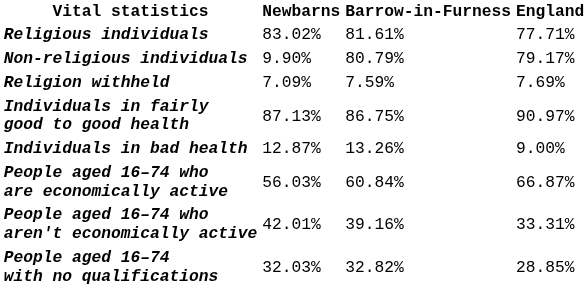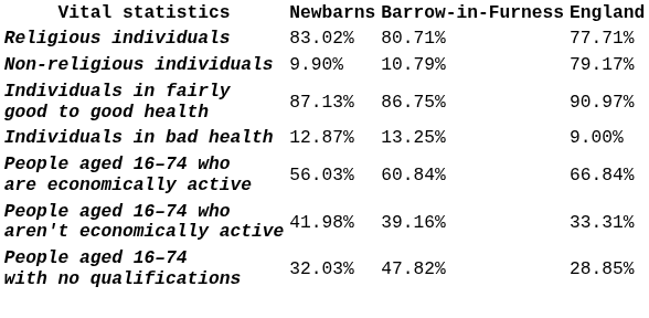Religious individuals | Barrow-in-Furness: 81.61% -> 80.71%
Non-religious individuals | Barrow-in-Furness: 80.79% -> 10.79%
- row: Religion withheld | 7.09% | 7.59% | 7.69%
Individuals in bad health | Barrow-in-Furness: 13.26% -> 13.25%
People aged 16–74 who are economically active | England: 66.87% -> 66.84%
People aged 16–74 who aren't economically active | Newbarns: 42.01% -> 41.98%
People aged 16–74 with no qualifications | Barrow-in-Furness: 32.82% -> 47.82%
